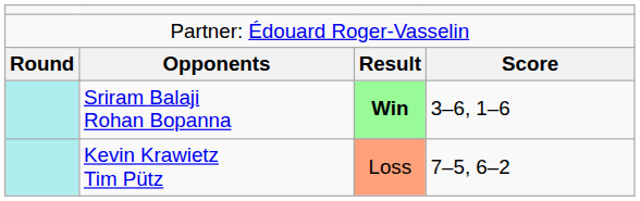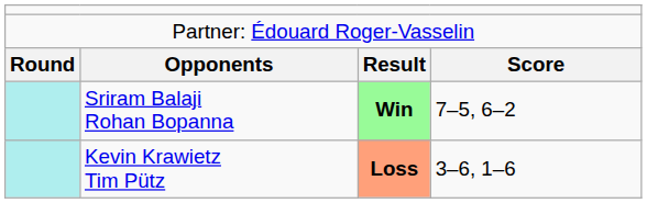Sriram Balaji Rohan Bopanna | column 4: 3–6, 1–6 -> 7–5, 6–2
Kevin Krawietz Tim Pütz | column 3: normal -> bold
Kevin Krawietz Tim Pütz | column 4: 7–5, 6–2 -> 3–6, 1–6
